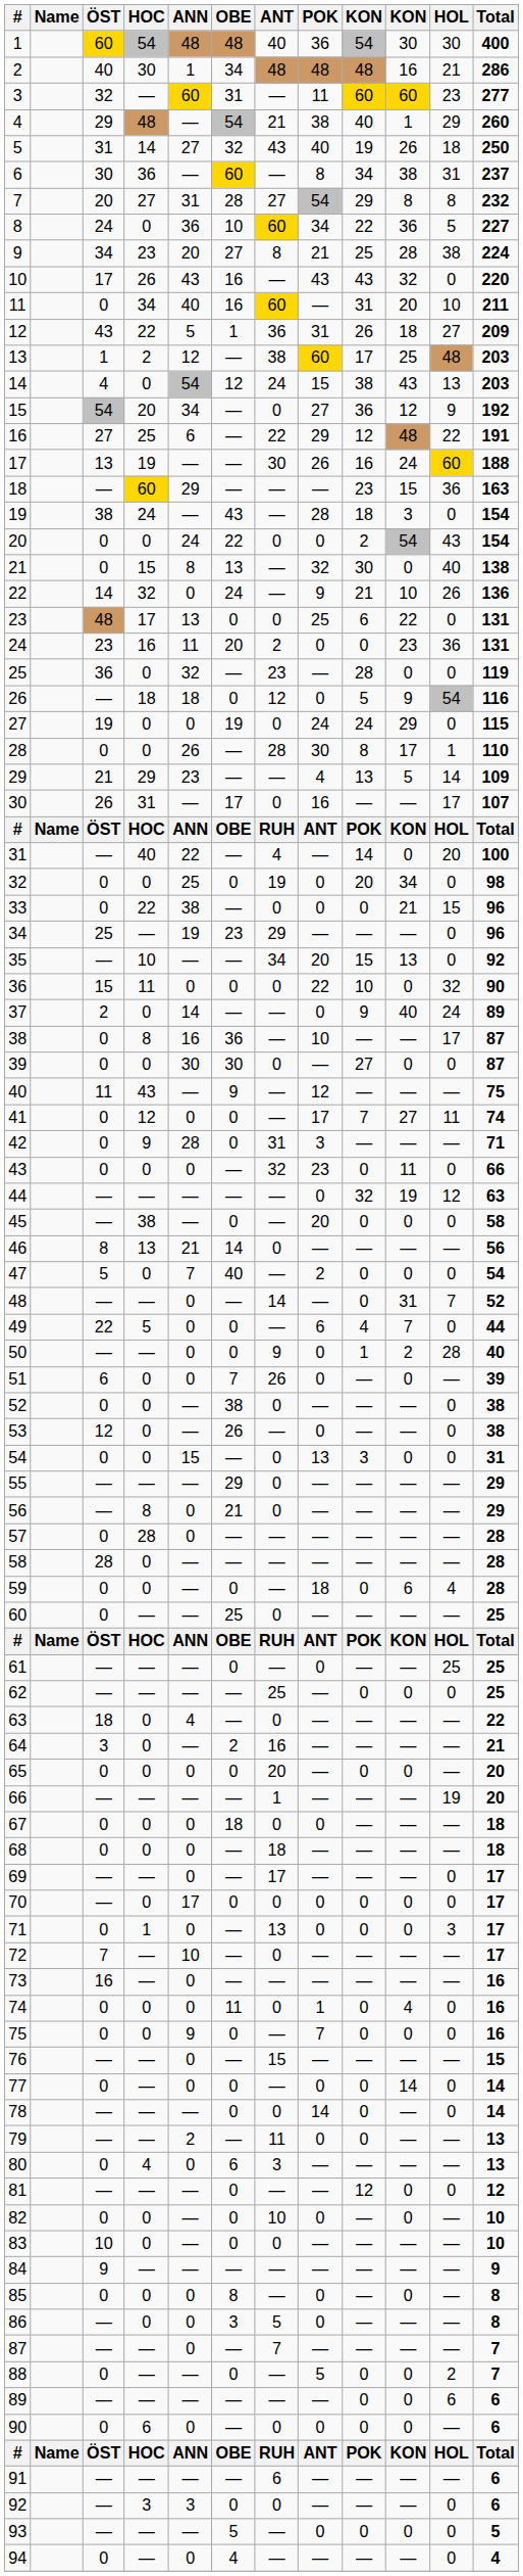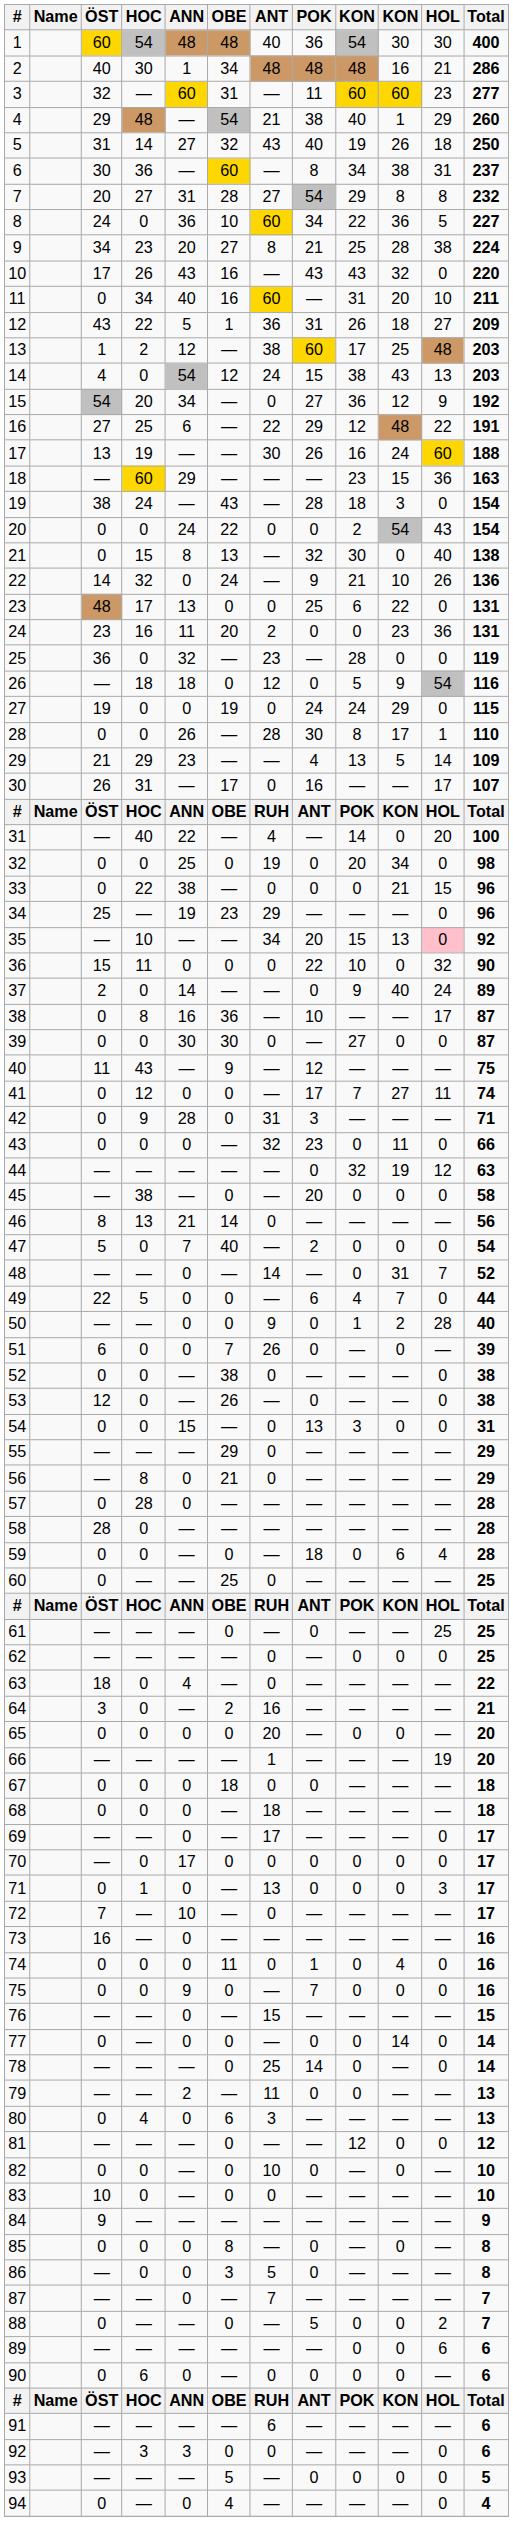35 | HOL: no background -> pink background
62 | ANT: 25 -> 0
78 | ANT: 0 -> 25
